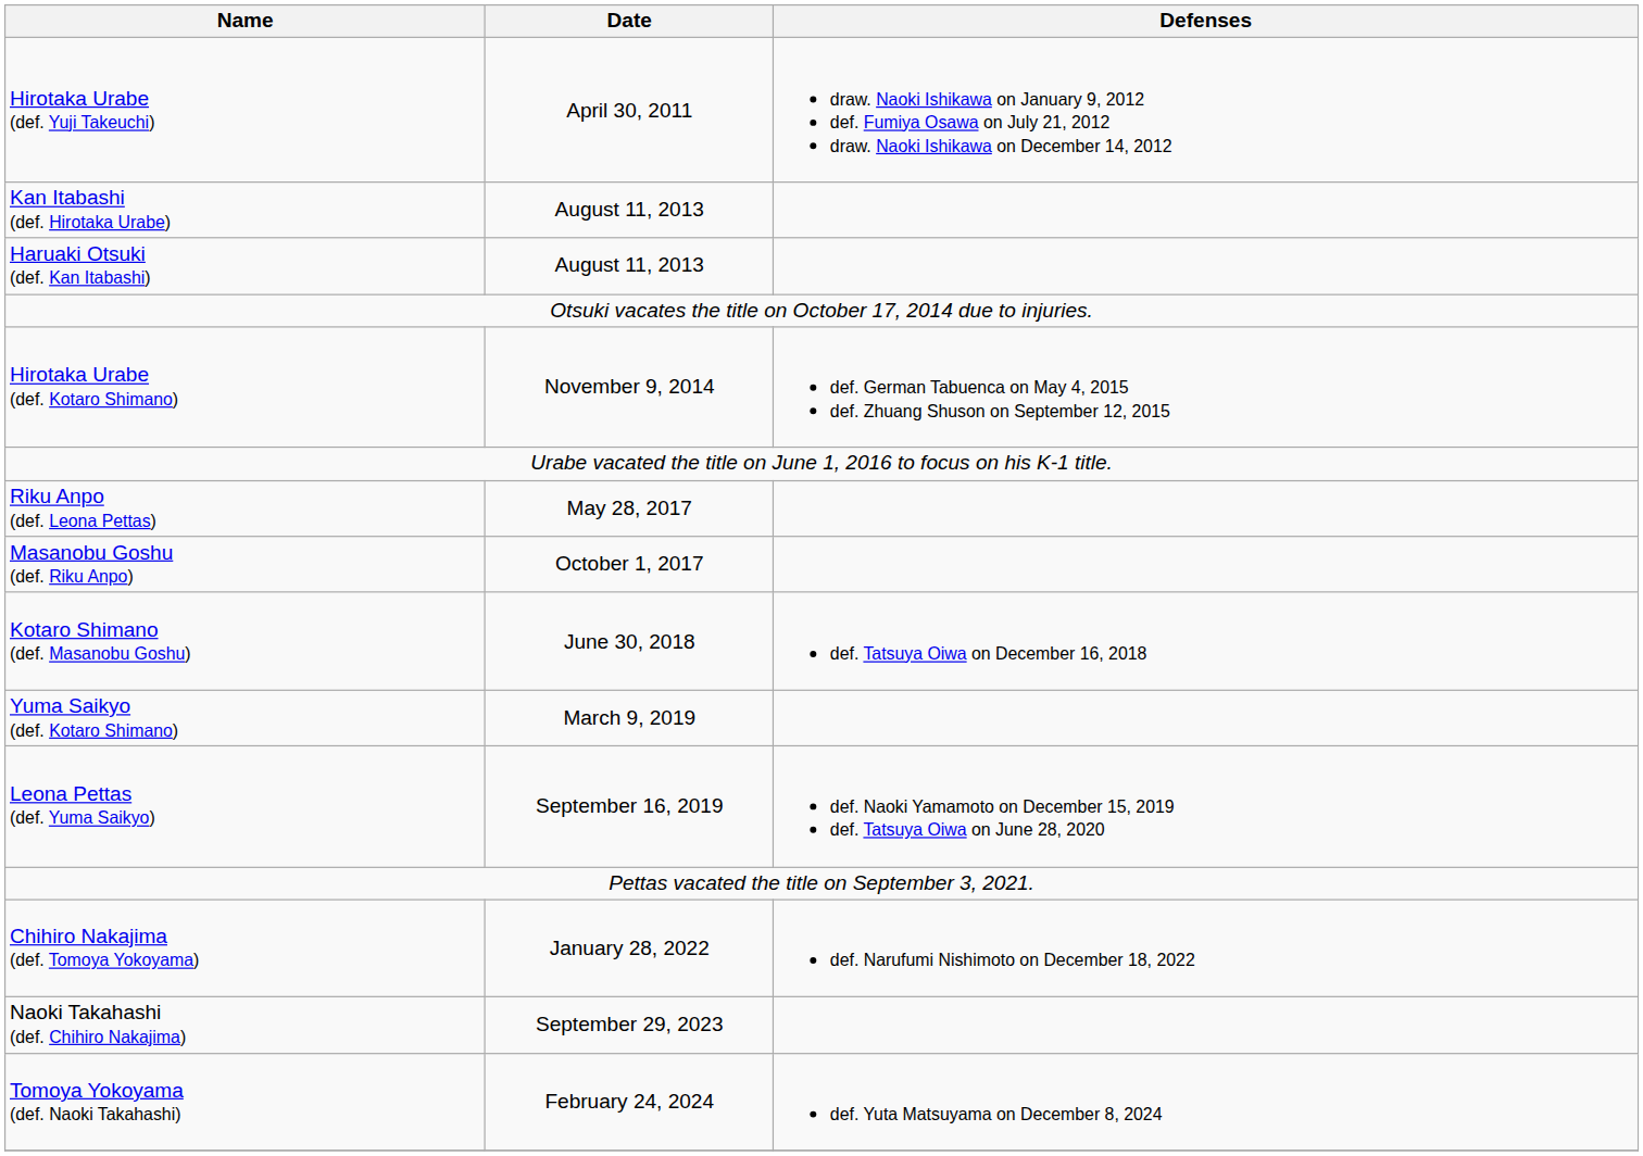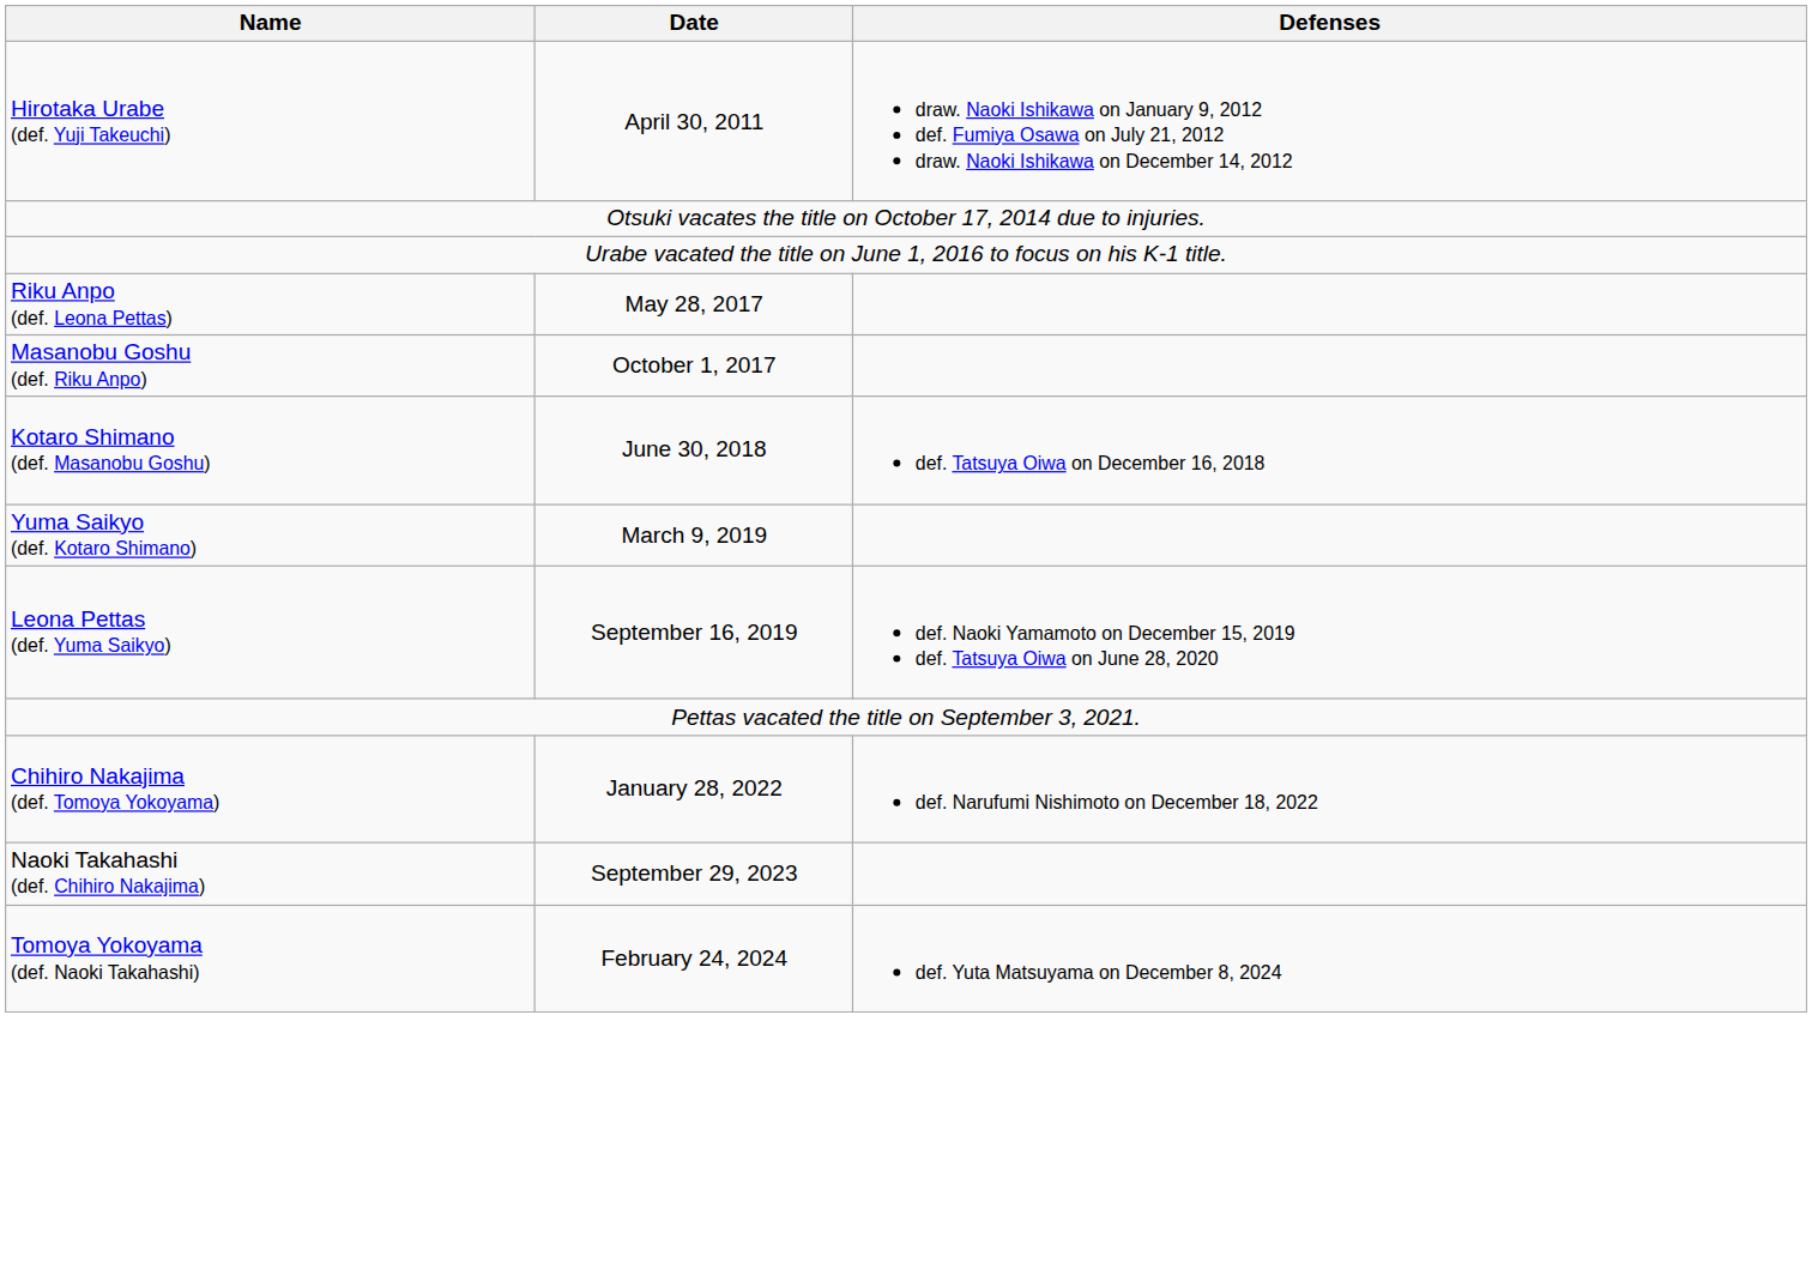- row: Kan Itabashi (def. Hirotaka Urabe) | August 11, 2013
- row: Haruaki Otsuki (def. Kan Itabashi) | August 11, 2013
- row: Hirotaka Urabe (def. Kotaro Shimano) | November 9, 2014 | def. German Tabuenca on May 4, 2015 def. Zhuang Shuson on September 12, 2015
